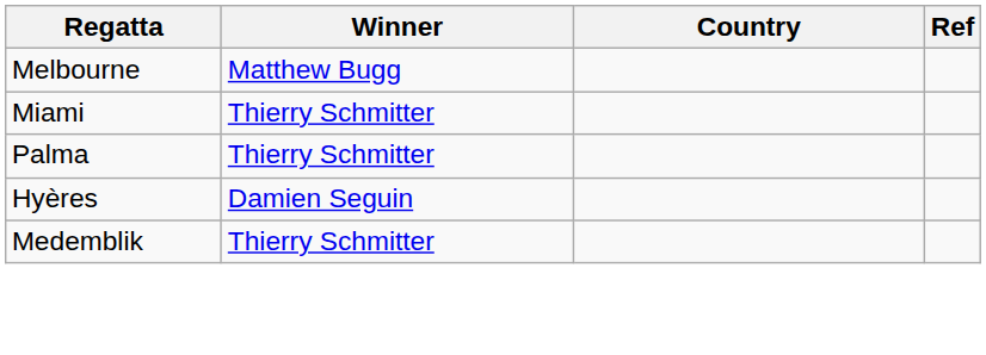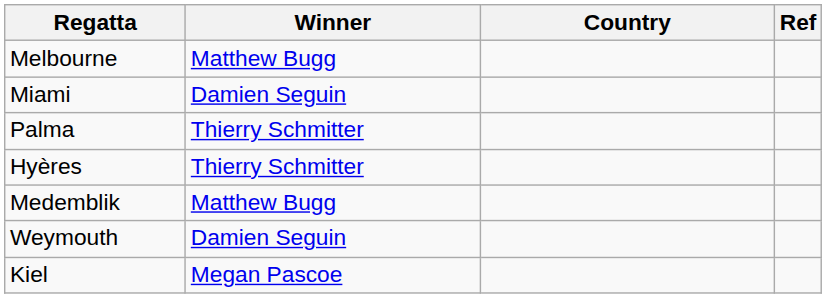Miami | Winner: Thierry Schmitter -> Damien Seguin
Hyères | Winner: Damien Seguin -> Thierry Schmitter
Medemblik | Winner: Thierry Schmitter -> Matthew Bugg
+ row: Weymouth | Damien Seguin
+ row: Kiel | Megan Pascoe
